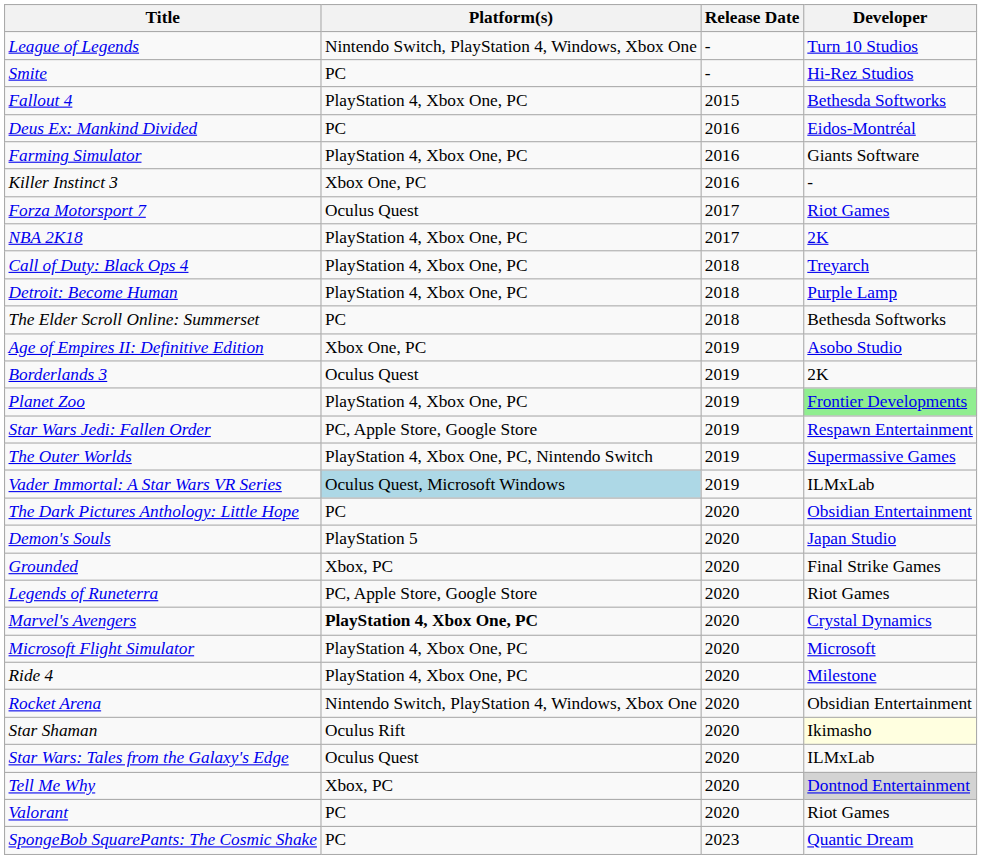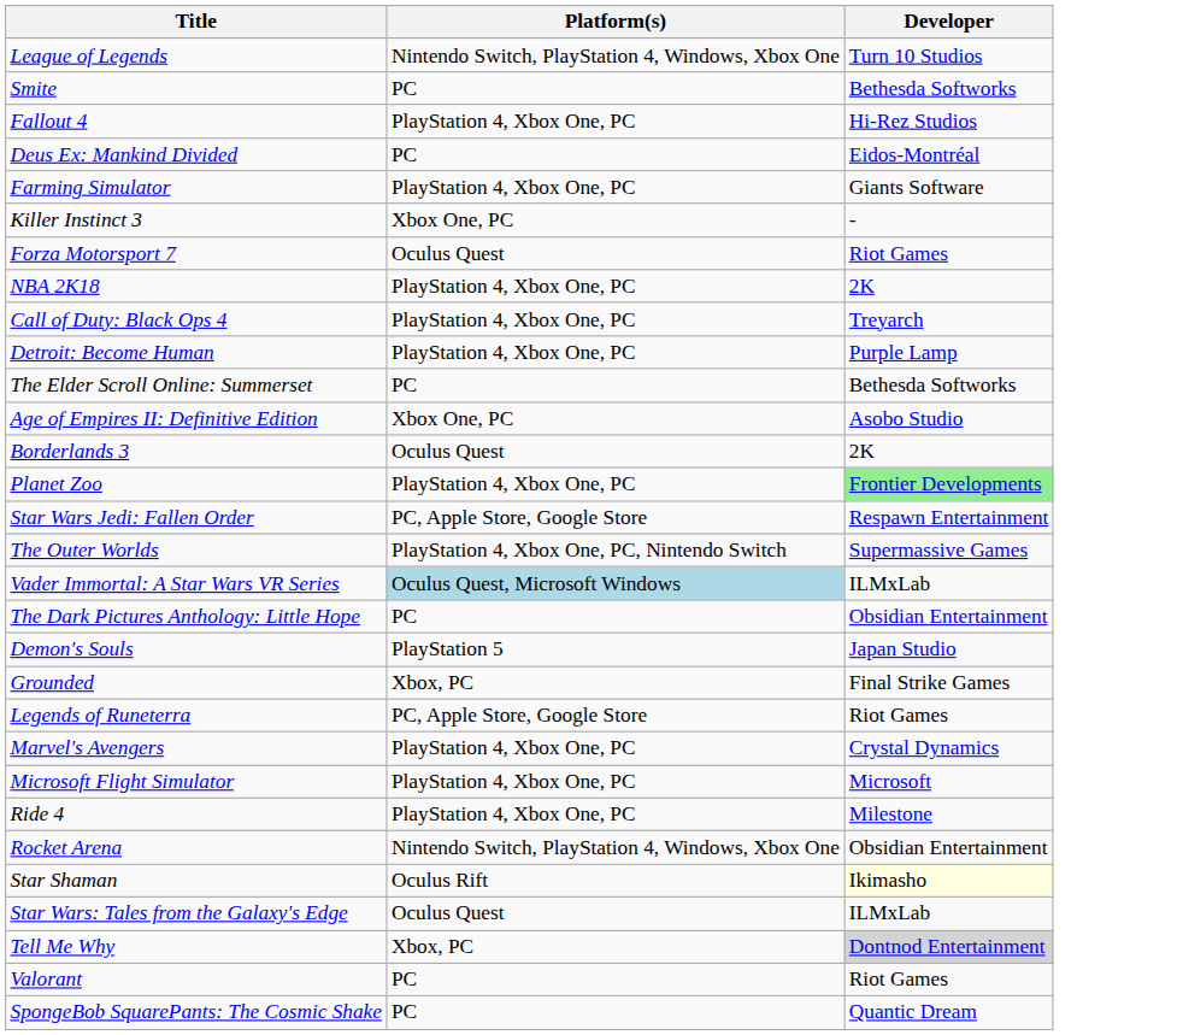- column: Release Date | - | - | 2015 | 2016 | 2016 | 2016 | 2017 | 2017 | 2018 | 2018 | 2018 | 2019 | 2019 | 2019 | 2019 | 2019 | 2019 | 2020 | 2020 | 2020 | 2020 | 2020 | 2020 | 2020 | 2020 | 2020 | 2020 | 2020 | 2020 | 2023
Smite | Developer: Hi-Rez Studios -> Bethesda Softworks
Fallout 4 | Developer: Bethesda Softworks -> Hi-Rez Studios
Marvel's Avengers | Platform(s): bold -> normal
